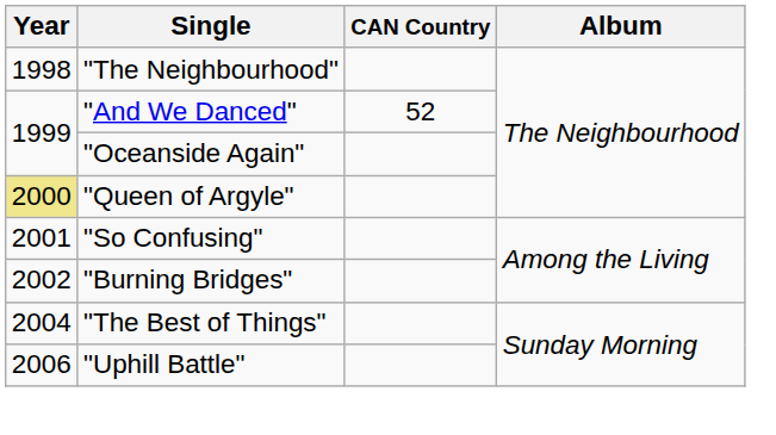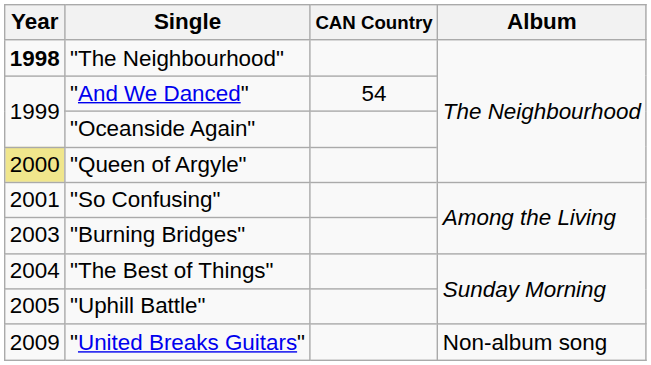"The Neighbourhood" | Year: normal -> bold
"And We Danced" | CAN Country: 52 -> 54
"Burning Bridges" | Year: 2002 -> 2003
"Uphill Battle" | Year: 2006 -> 2005
+ row: 2009 | "United Breaks Guitars" | Non-album song
